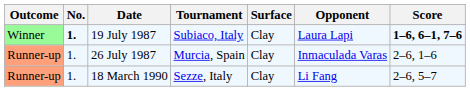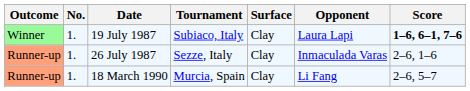19 July 1987 | No.: bold -> normal
26 July 1987 | Tournament: Murcia, Spain -> Sezze, Italy
18 March 1990 | Tournament: Sezze, Italy -> Murcia, Spain
